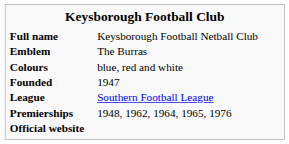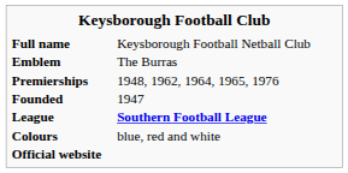rows swapped: Colours <-> Premierships
League | column 2: normal -> bold
